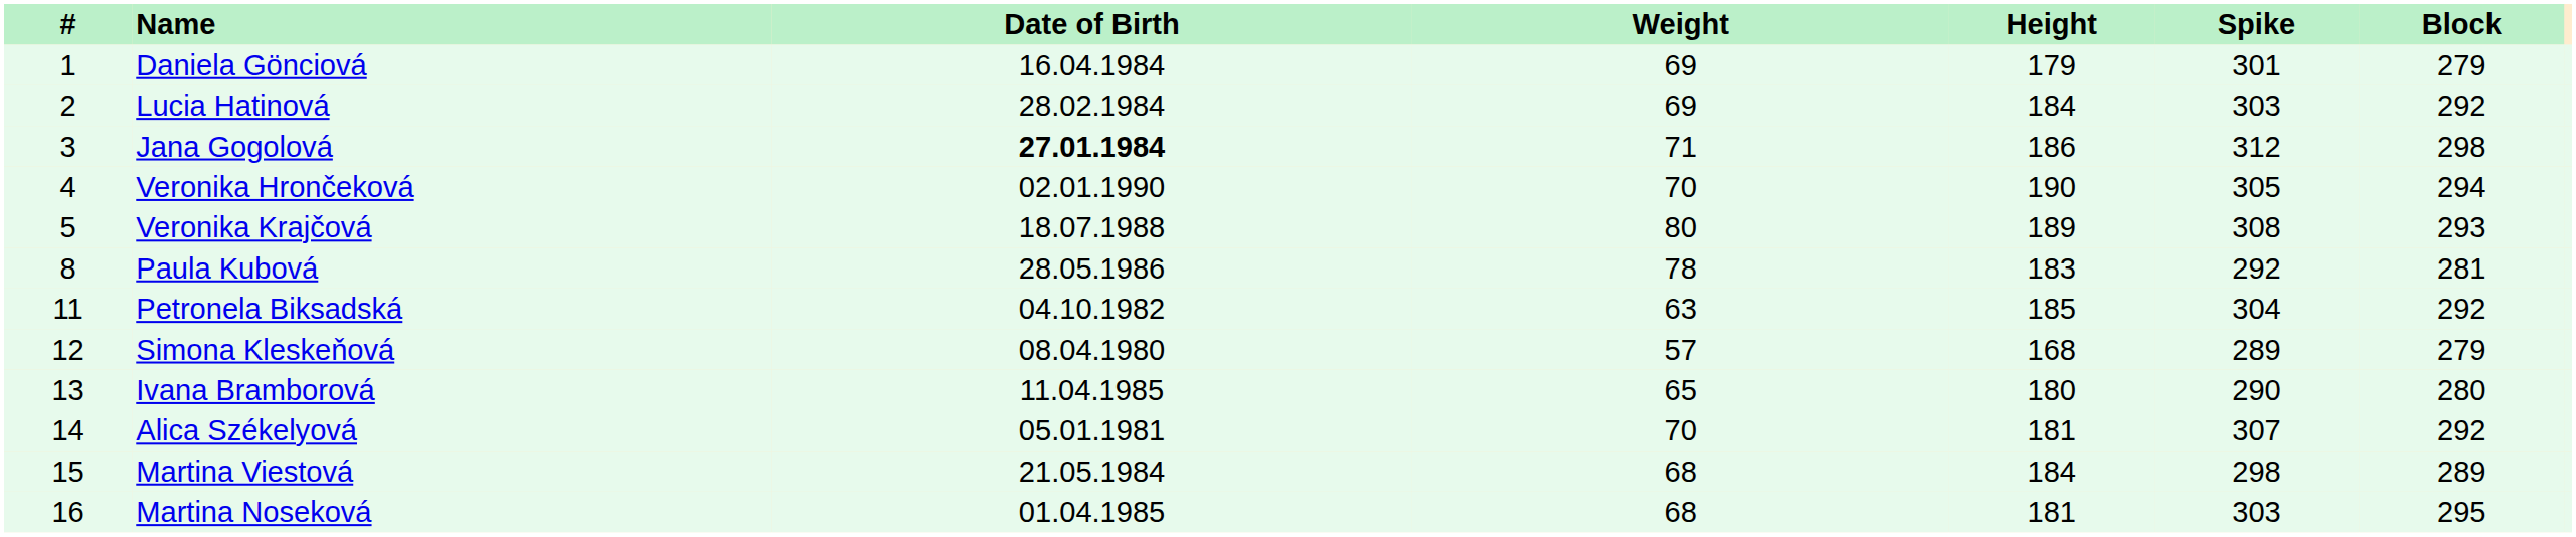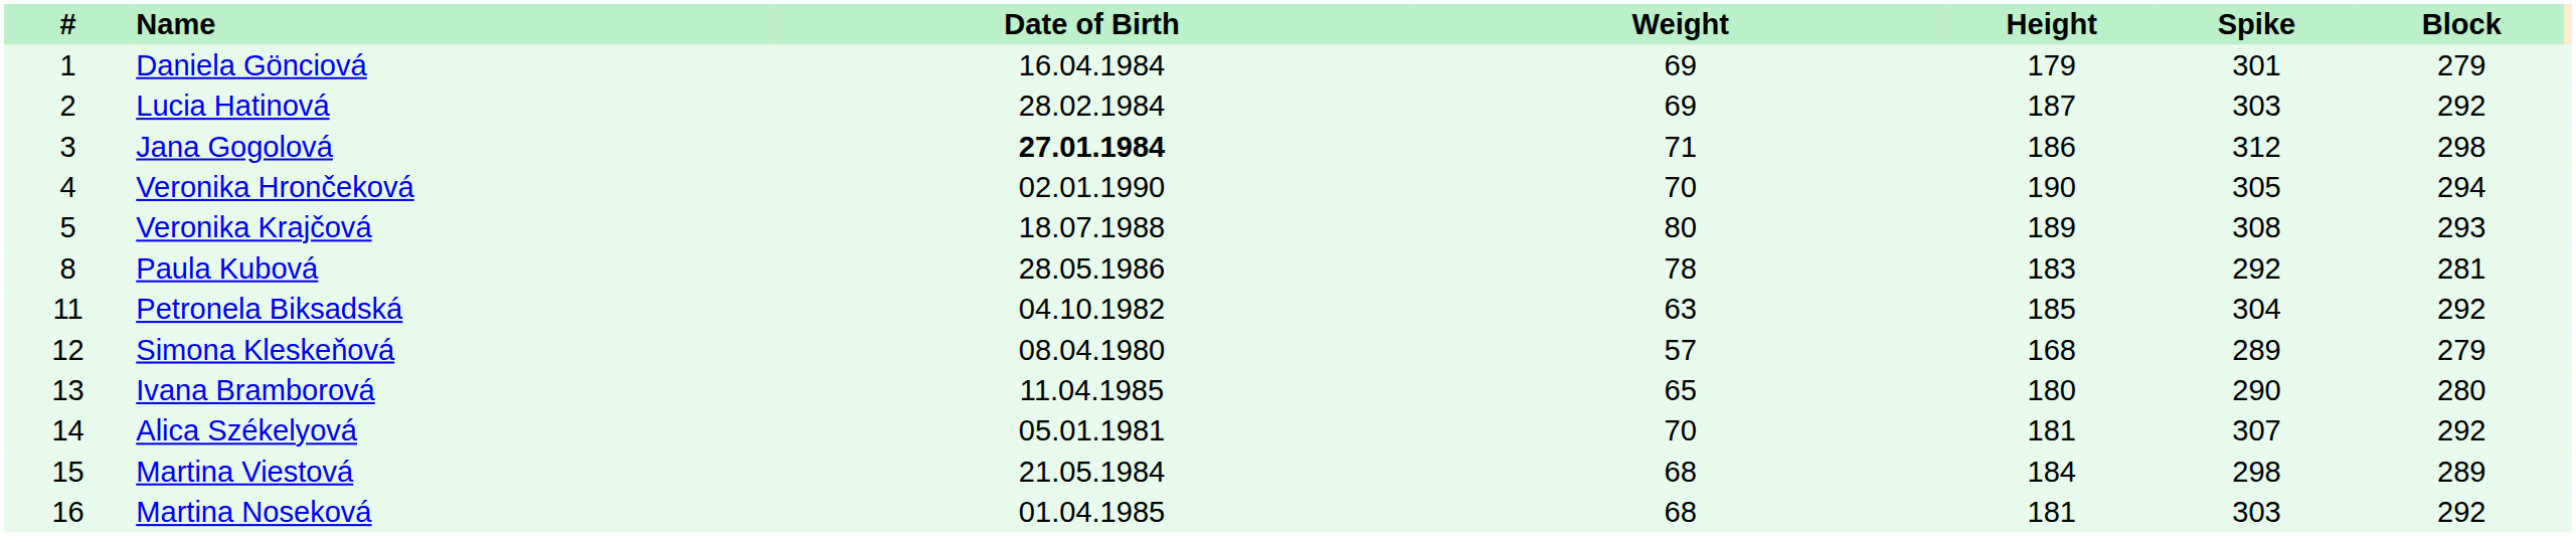Lucia Hatinová | Height: 184 -> 187
Martina Noseková | Block: 295 -> 292
